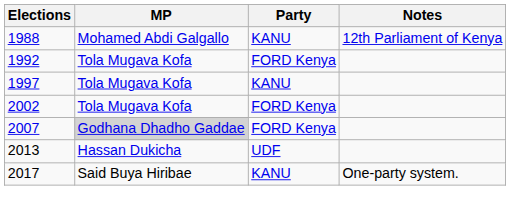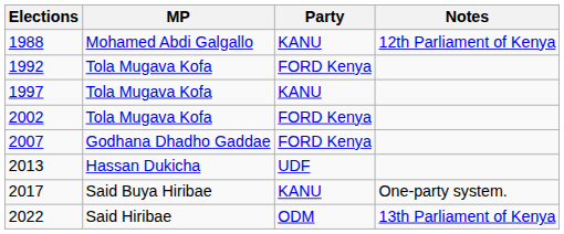2007 | MP: lightgrey background -> no background
+ row: 2022 | Said Hiribae | ODM | 13th Parliament of Kenya
